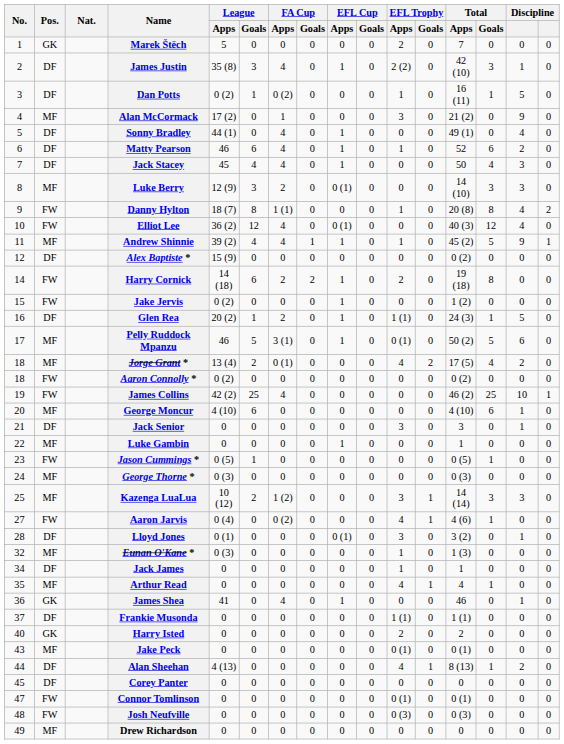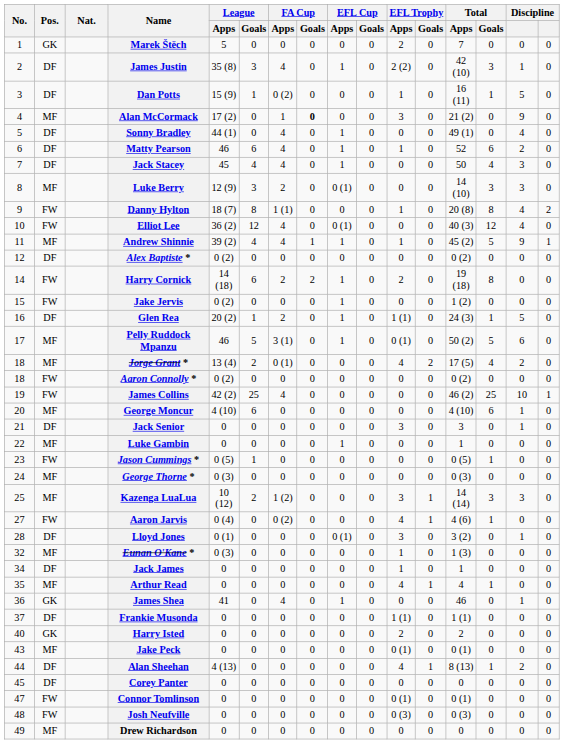Dan Potts | League / Apps: 0 (2) -> 15 (9)
Alan McCormack | FA Cup / Goals: normal -> bold
Alex Baptiste * | League / Apps: 15 (9) -> 0 (2)
